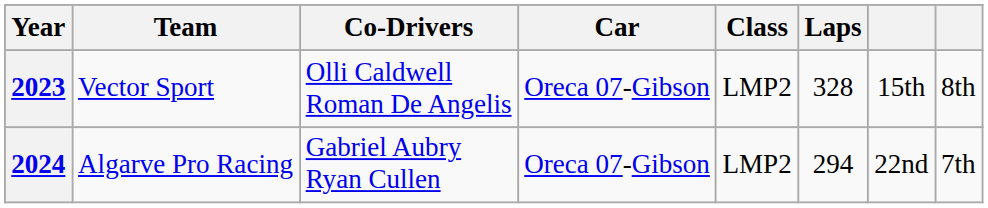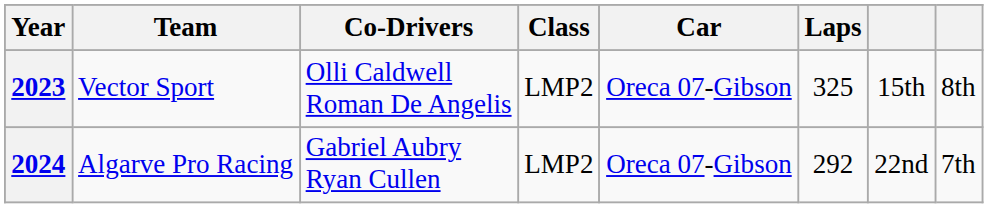columns swapped: Car <-> Class
2023 | Laps: 328 -> 325
2024 | Laps: 294 -> 292
